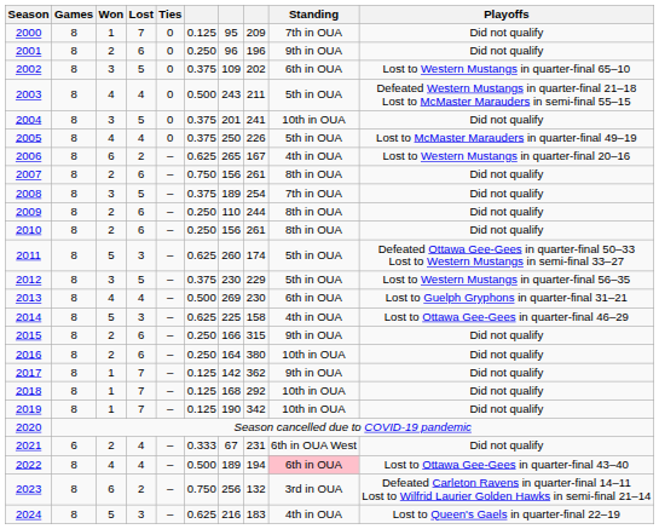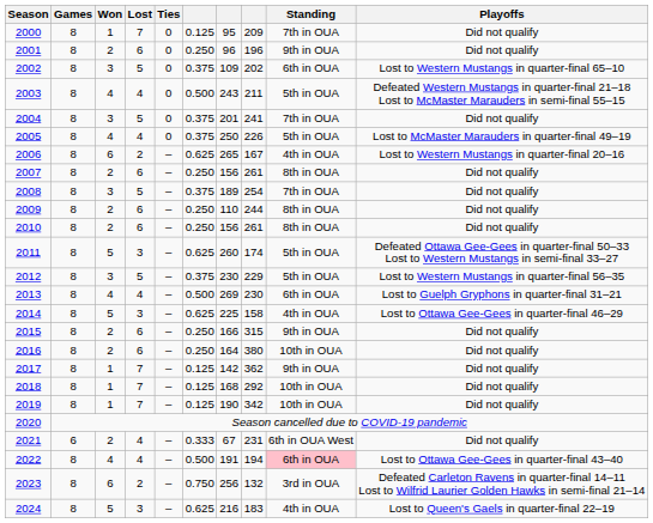2004 | Standing: 10th in OUA -> 7th in OUA
2007 | column 6: 0.750 -> 0.250
2022 | column 7: 189 -> 191
